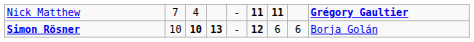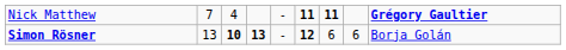Simon Rösner | column 2: 10 -> 13
